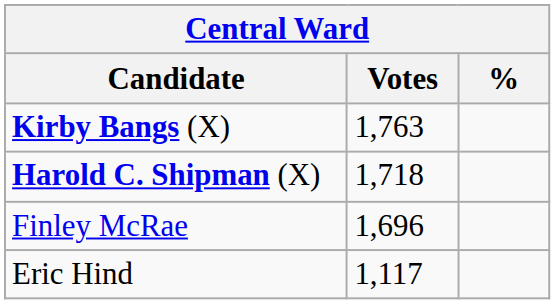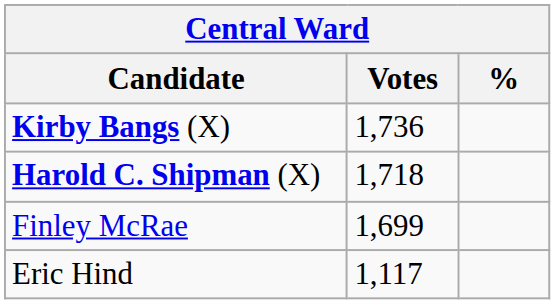Kirby Bangs (X) | Votes: 1,763 -> 1,736
Finley McRae | Votes: 1,696 -> 1,699
